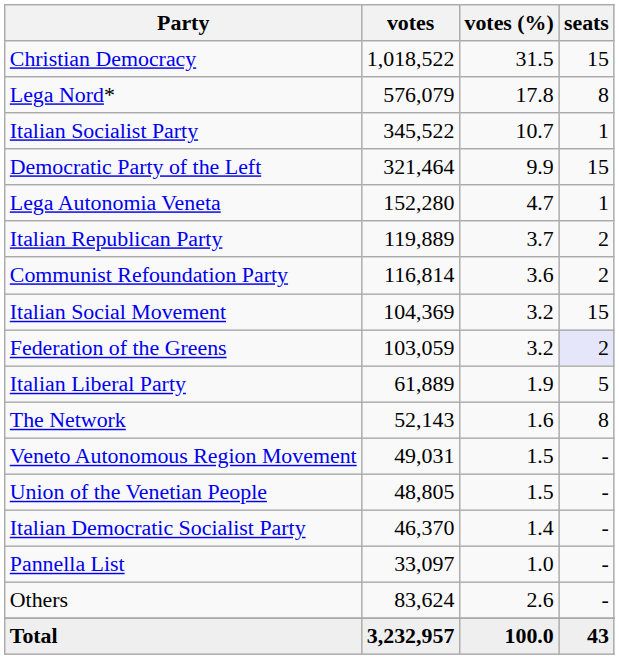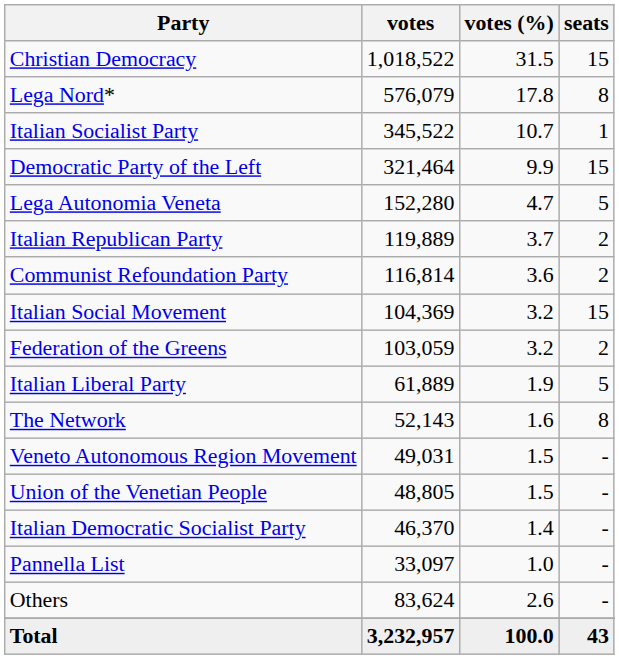Lega Autonomia Veneta | seats: 1 -> 5
Federation of the Greens | seats: lavender background -> no background
